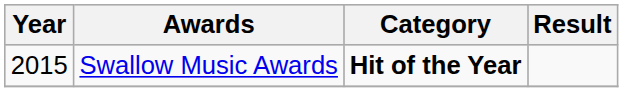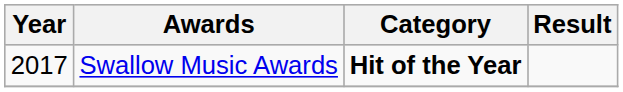Swallow Music Awards | Year: 2015 -> 2017
